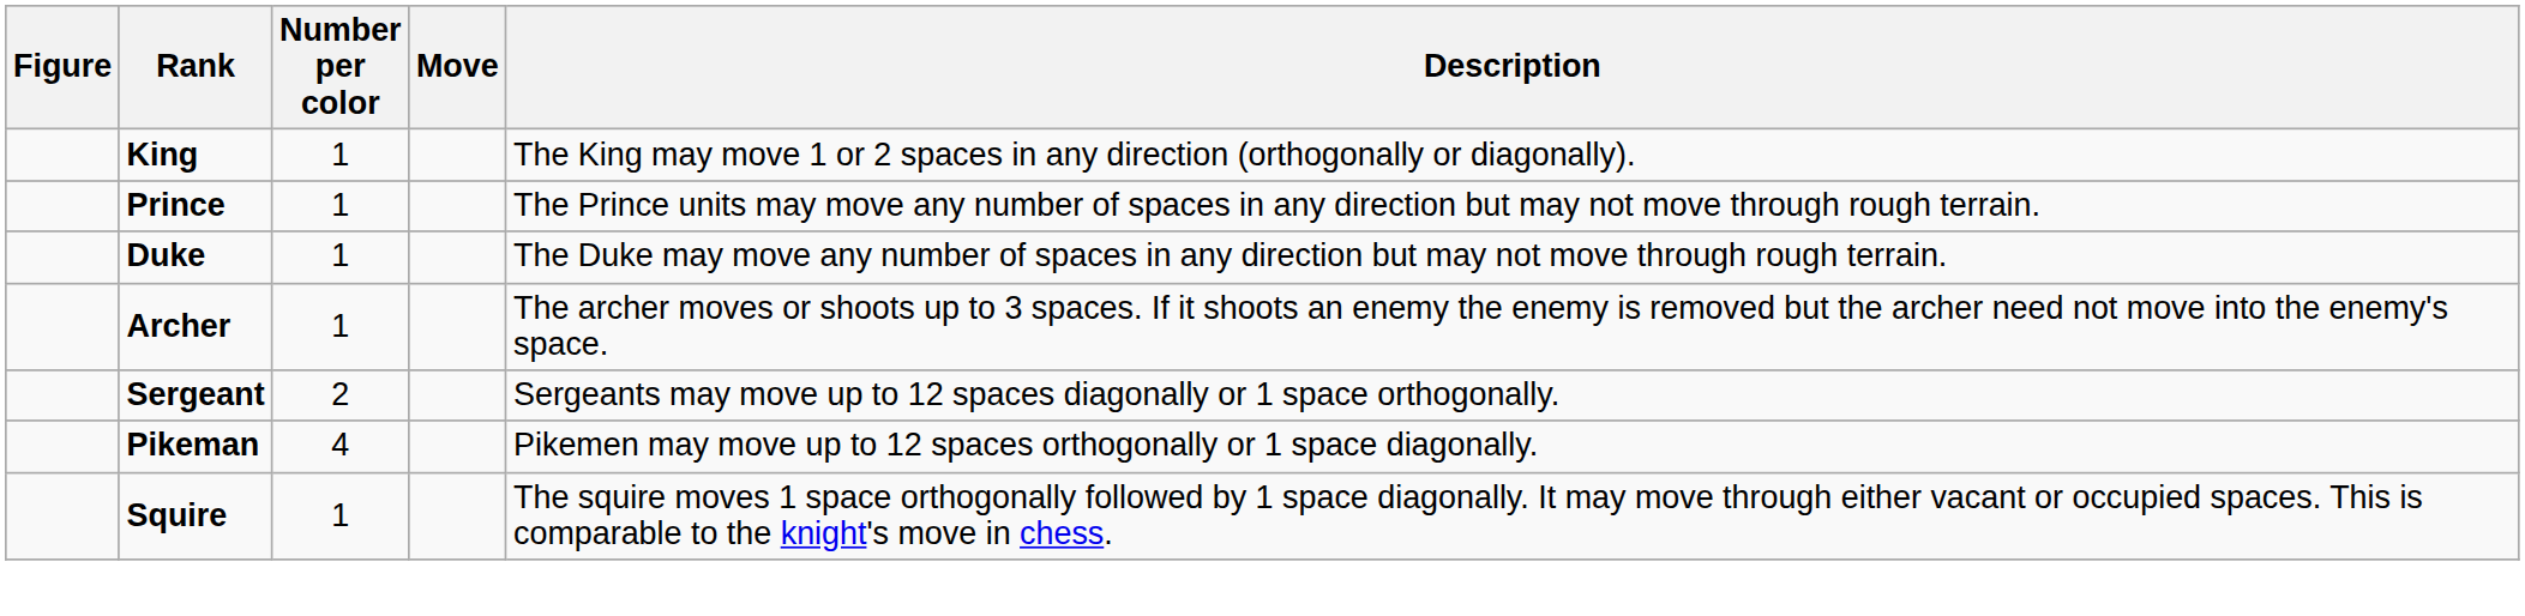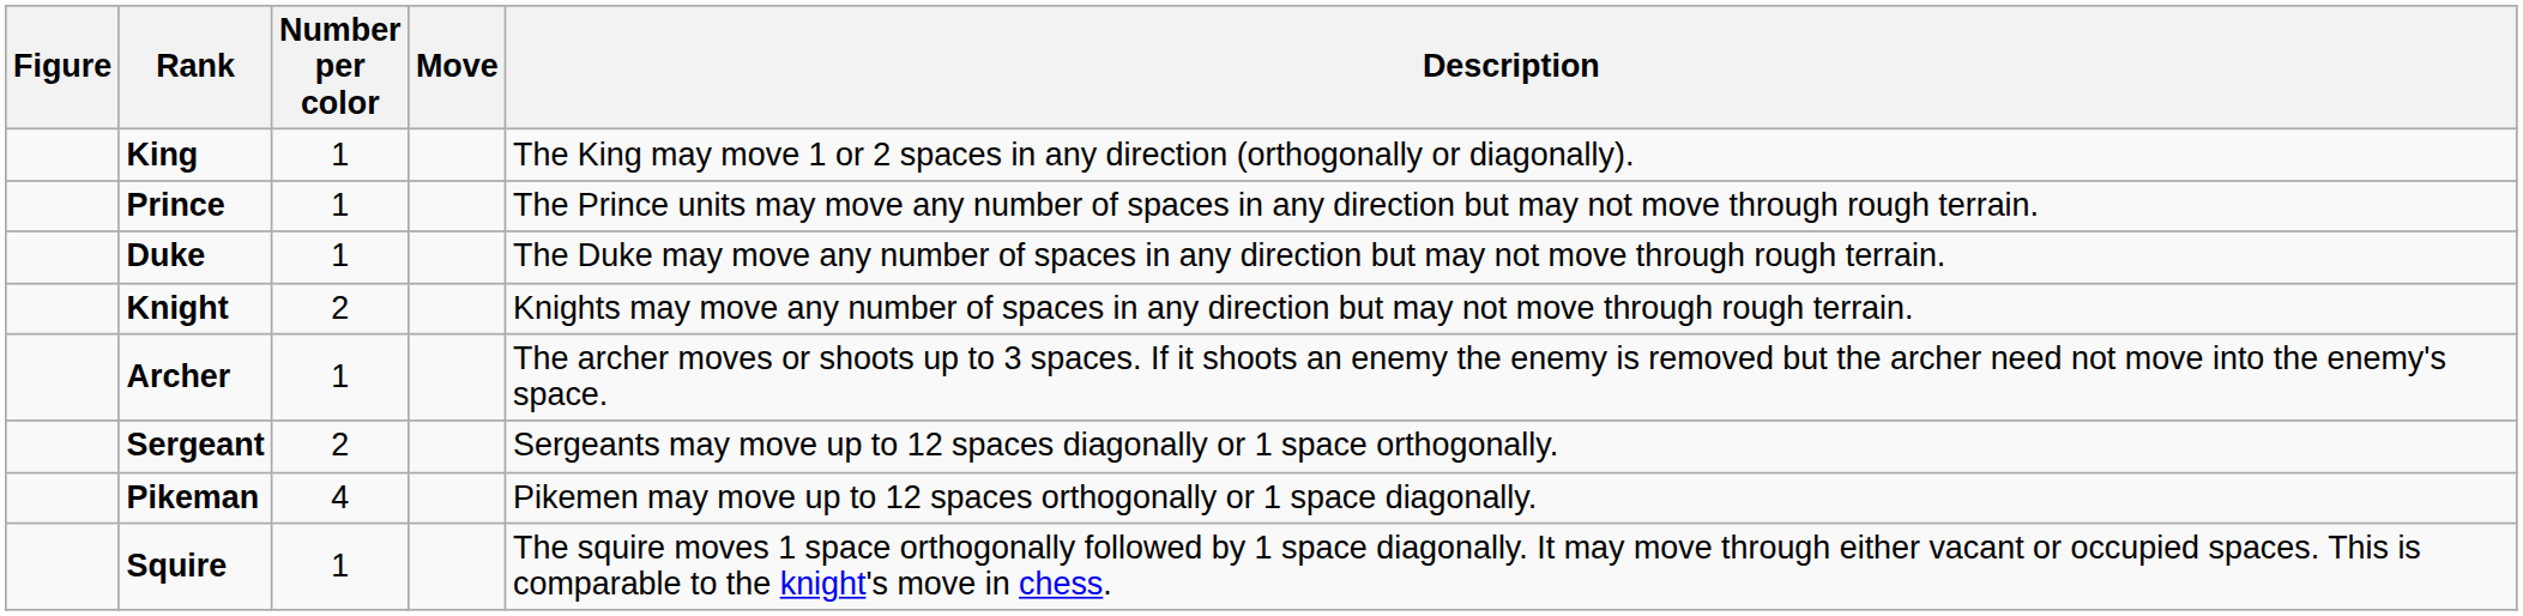+ row: Knight | 2 | Knights may move any number of spaces in any direction but may not move through rough terrain.
